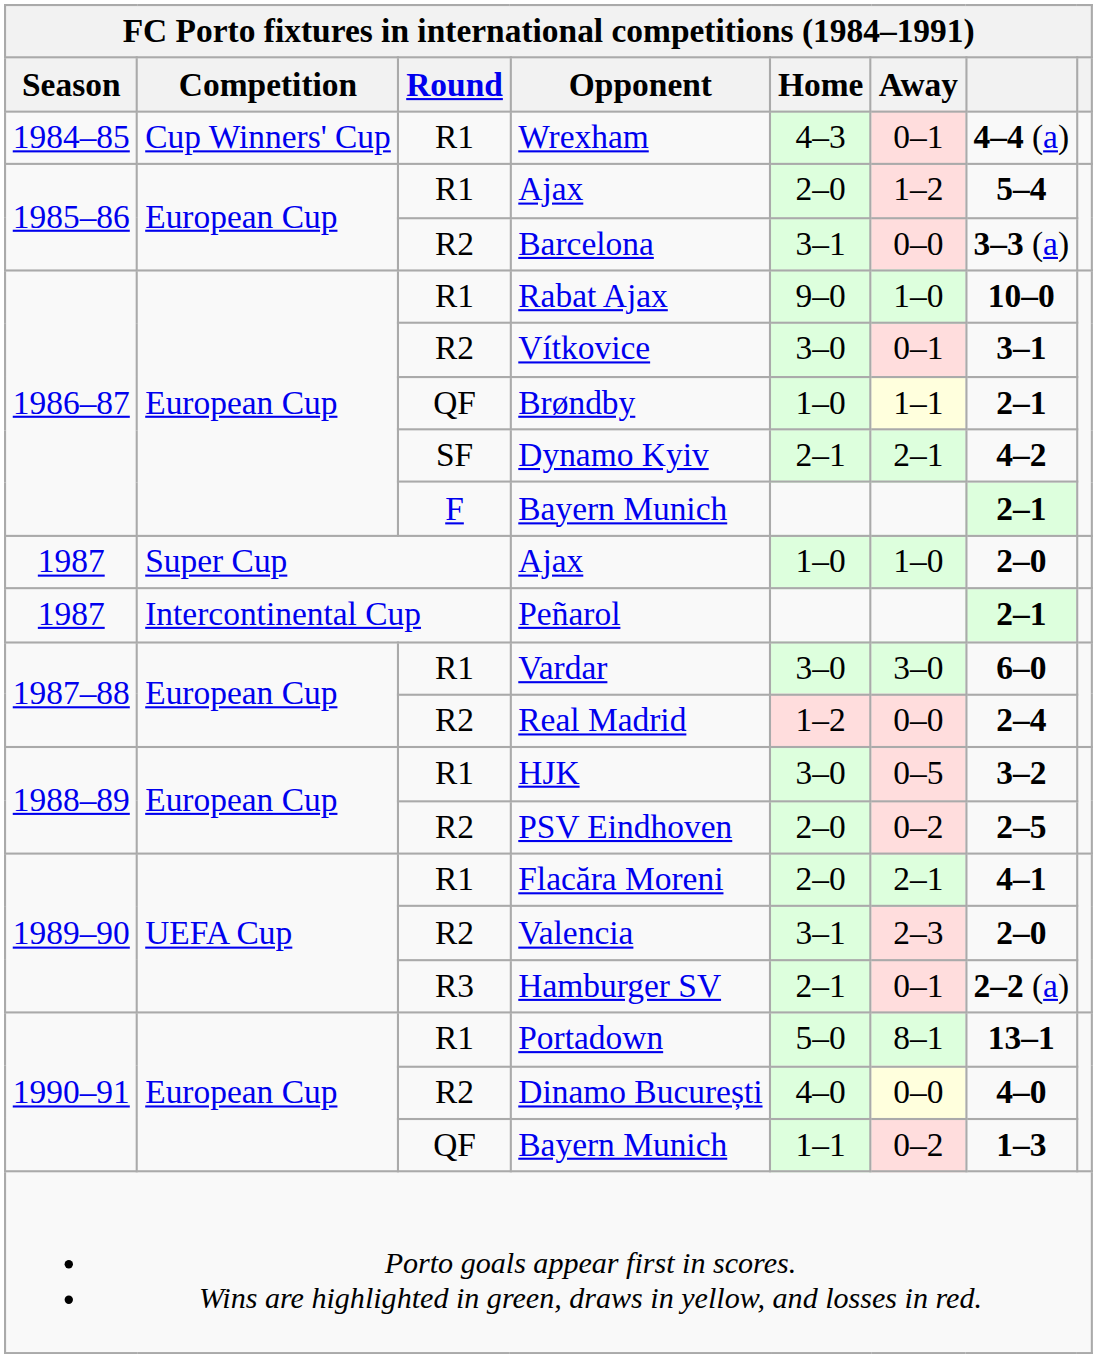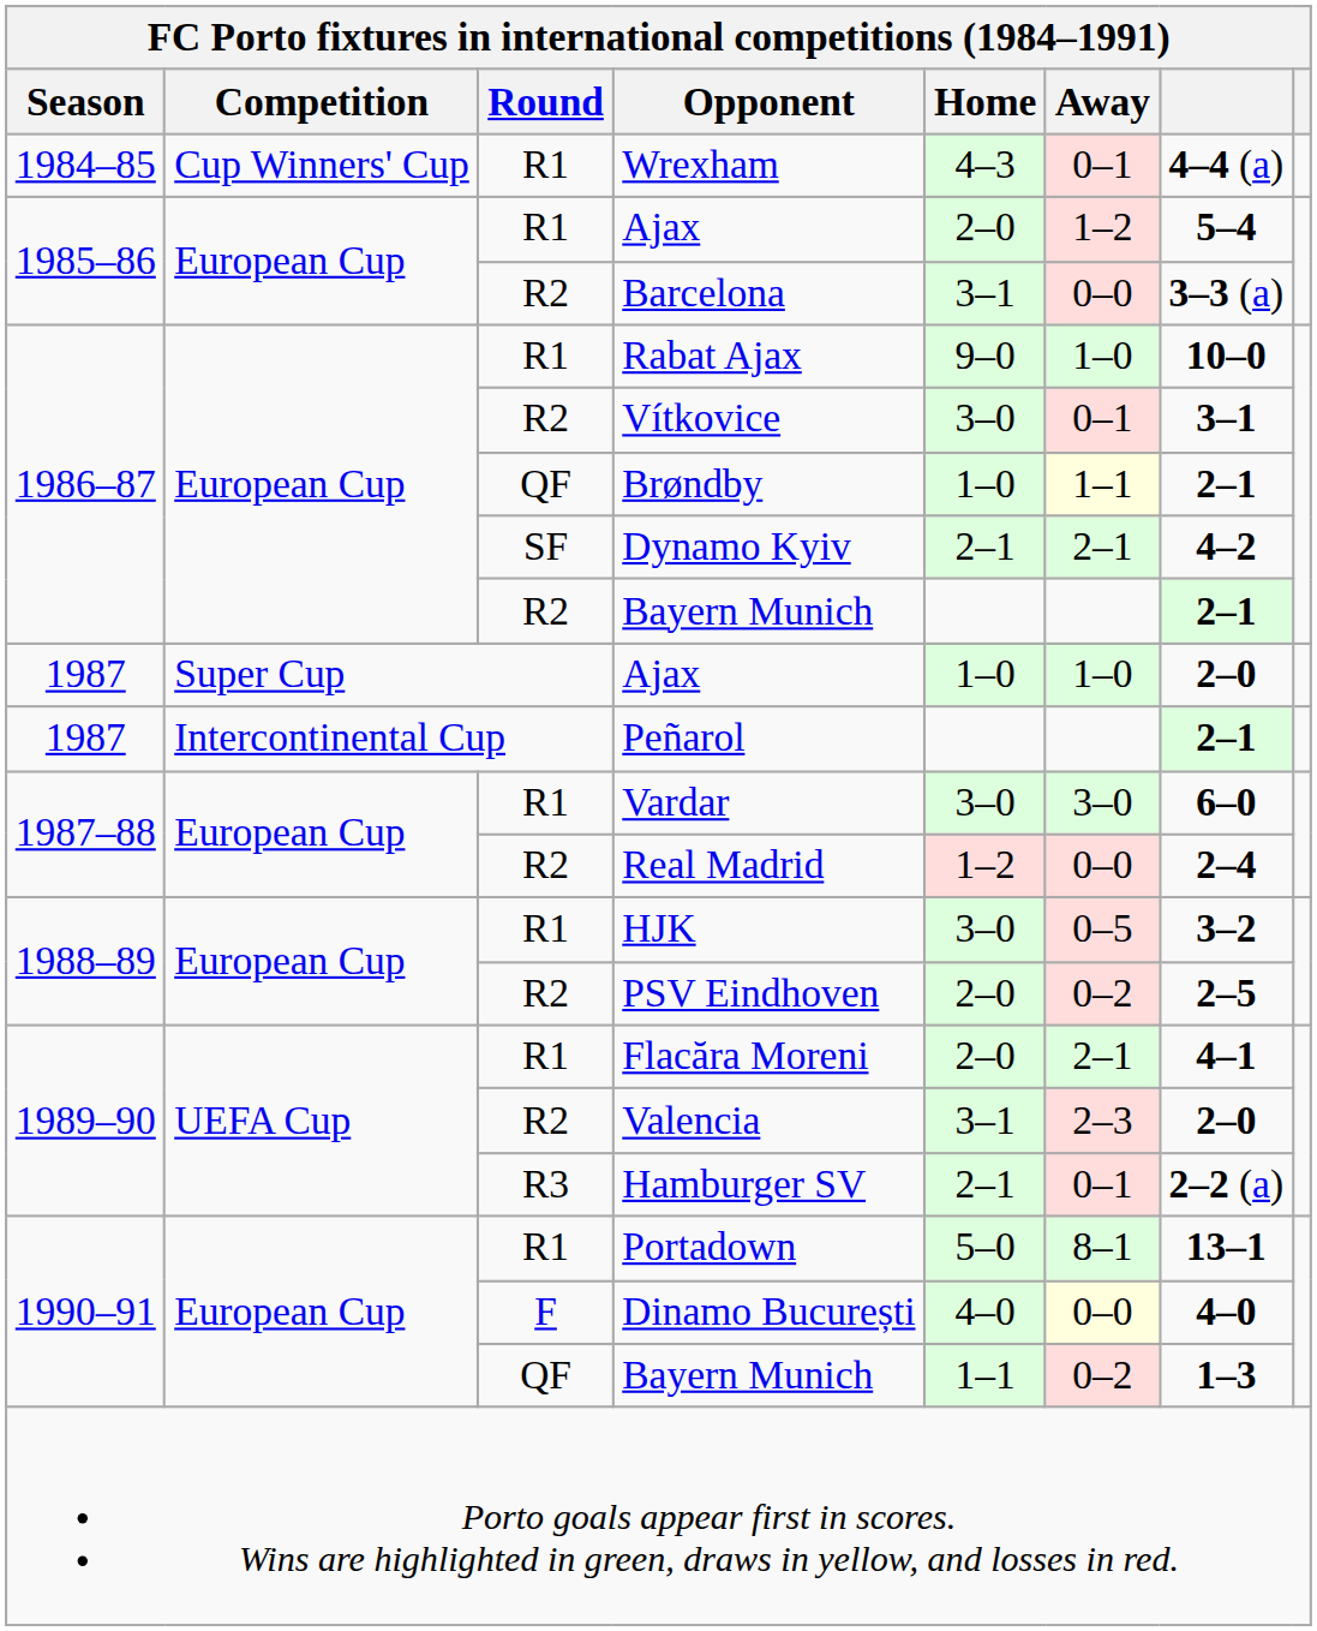1986–87 / Bayern Munich | Round: F -> R2
Dinamo București | Round: R2 -> F
